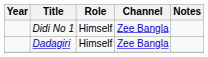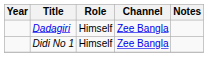rows swapped: Didi No 1 <-> Dadagiri
